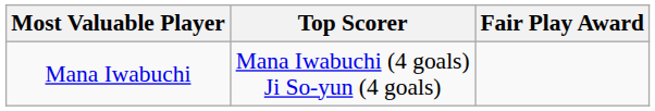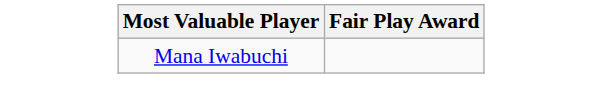- column: Top Scorer | Mana Iwabuchi (4 goals) Ji So-yun (4 goals)
